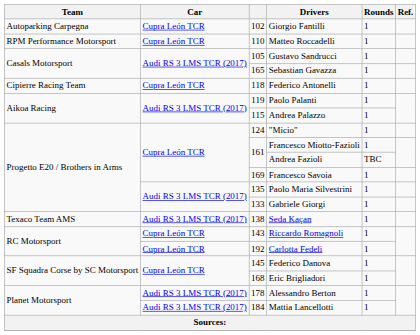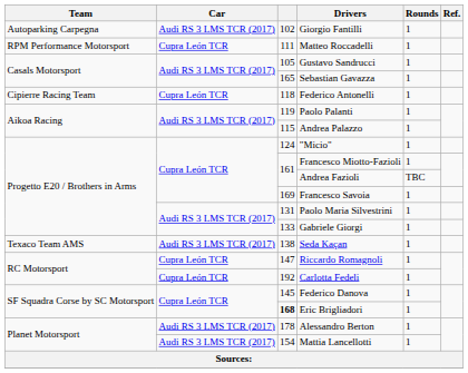Giorgio Fantilli | Car: Cupra León TCR -> Audi RS 3 LMS TCR (2017)
Matteo Roccadelli | column 3: 110 -> 111
Paolo Maria Silvestrini | column 3: 135 -> 131
Riccardo Romagnoli | column 3: 143 -> 147
Eric Brigliadori | column 3: normal -> bold
Mattia Lancellotti | column 3: 184 -> 154
